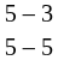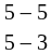rows swapped: 5 – 3 <-> 5 – 5
